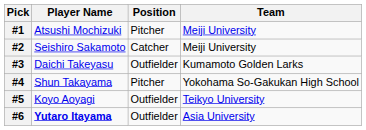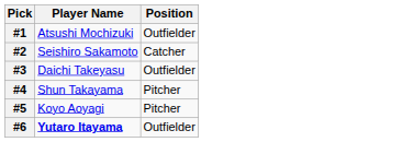- column: Team | Meiji University | Meiji University | Kumamoto Golden Larks | Yokohama So-Gakukan High School | Teikyo University | Asia University
#1 | Position: Pitcher -> Outfielder
#5 | Position: Outfielder -> Pitcher
